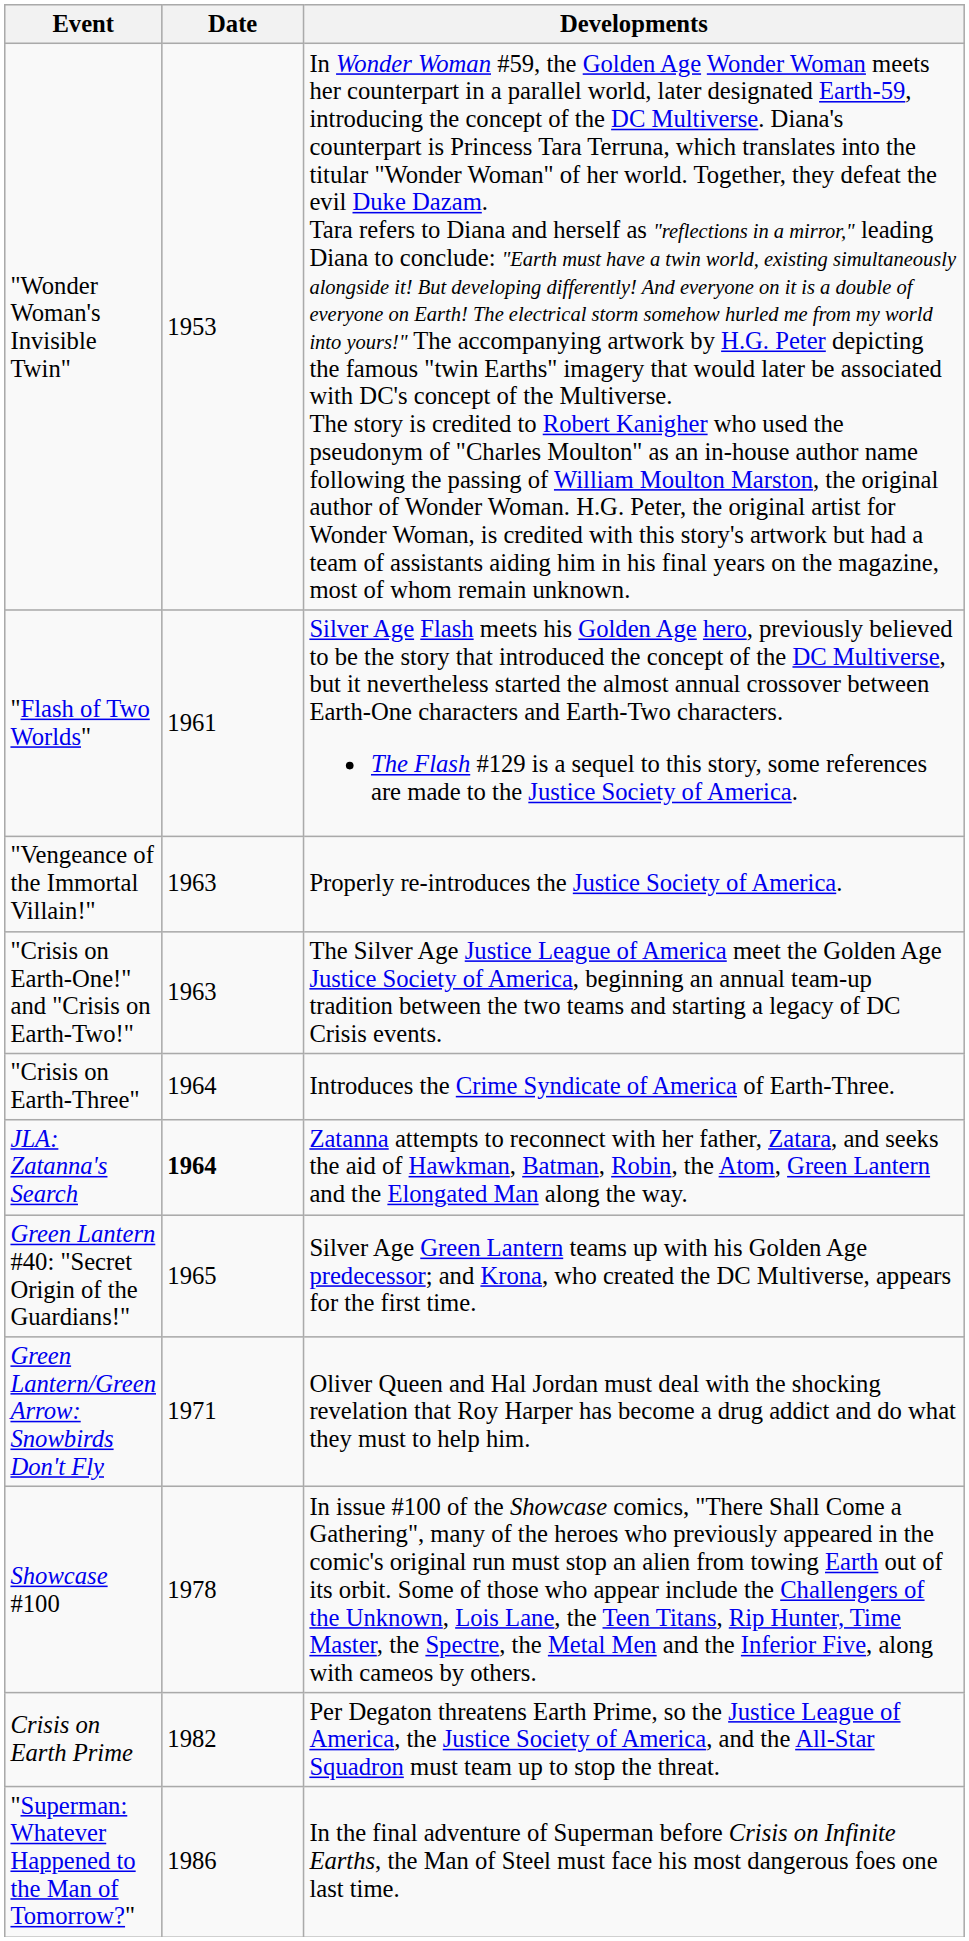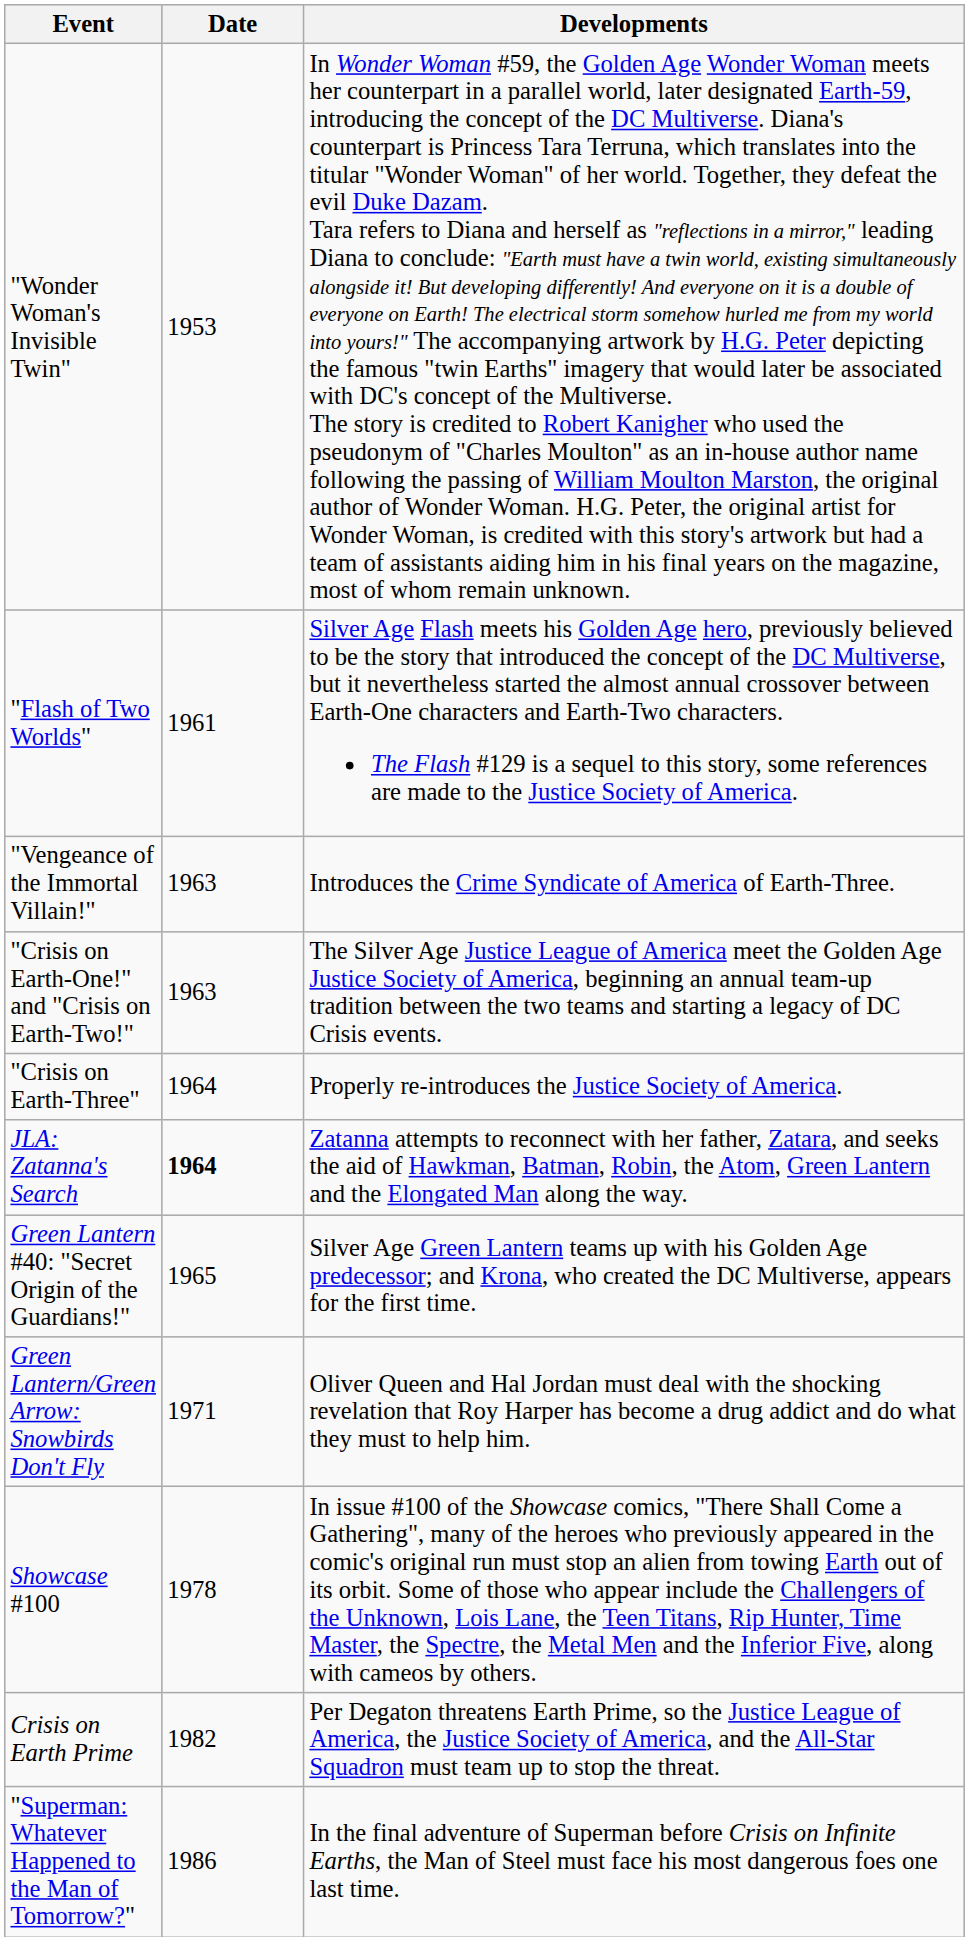"Vengeance of the Immortal Villain!" | Developments: Properly re-introduces the Justice Society of America. -> Introduces the Crime Syndicate of America of Earth-Three.
"Crisis on Earth-Three" | Developments: Introduces the Crime Syndicate of America of Earth-Three. -> Properly re-introduces the Justice Society of America.
